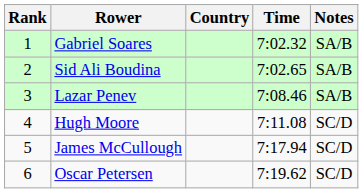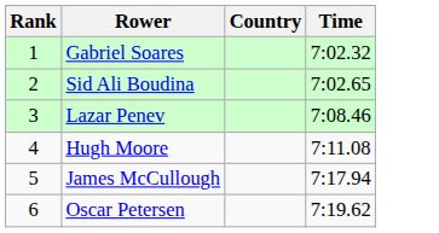- column: Notes | SA/B | SA/B | SA/B | SC/D | SC/D | SC/D
